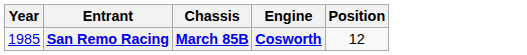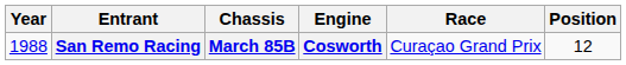+ column: Race | Curaçao Grand Prix
San Remo Racing | Year: 1985 -> 1988
